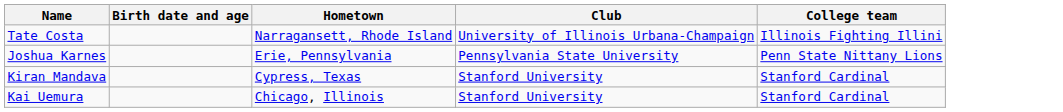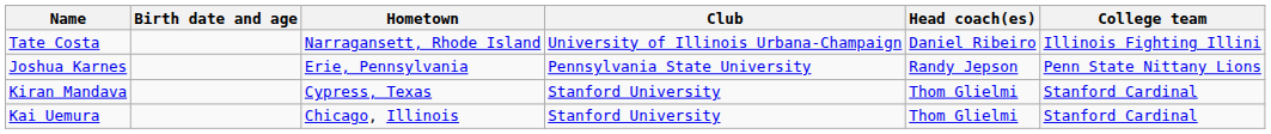+ column: Head coach(es) | Daniel Ribeiro | Randy Jepson | Thom Glielmi | Thom Glielmi
